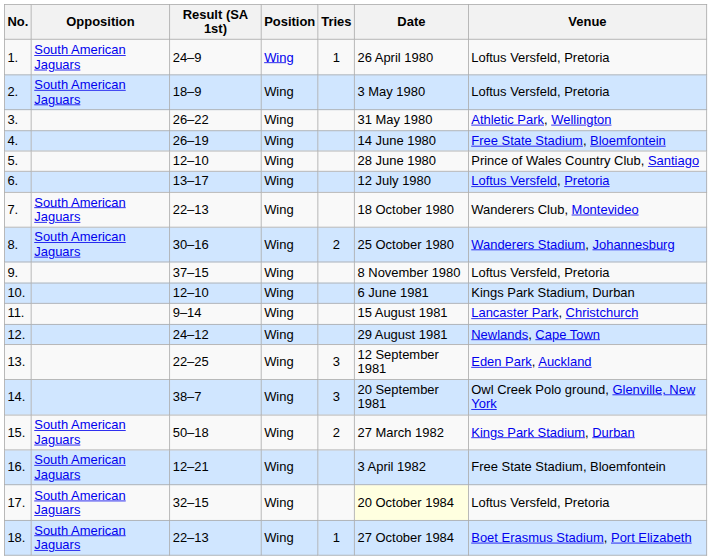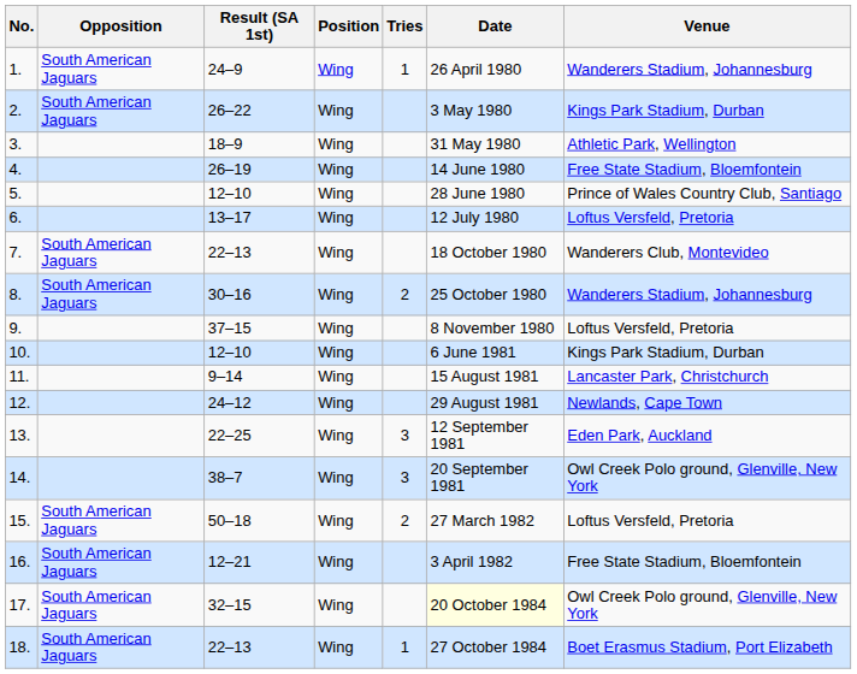1. | Venue: Loftus Versfeld, Pretoria -> Wanderers Stadium, Johannesburg
2. | Result (SA 1st): 18–9 -> 26–22
2. | Venue: Loftus Versfeld, Pretoria -> Kings Park Stadium, Durban
3. | Result (SA 1st): 26–22 -> 18–9
15. | Venue: Kings Park Stadium, Durban -> Loftus Versfeld, Pretoria
17. | Venue: Loftus Versfeld, Pretoria -> Owl Creek Polo ground, Glenville, New York
